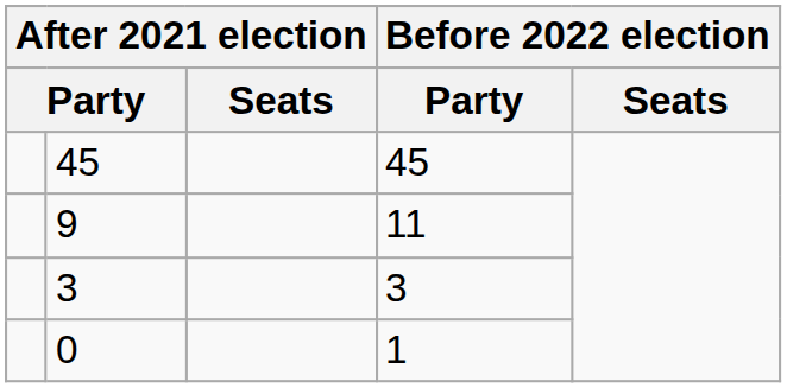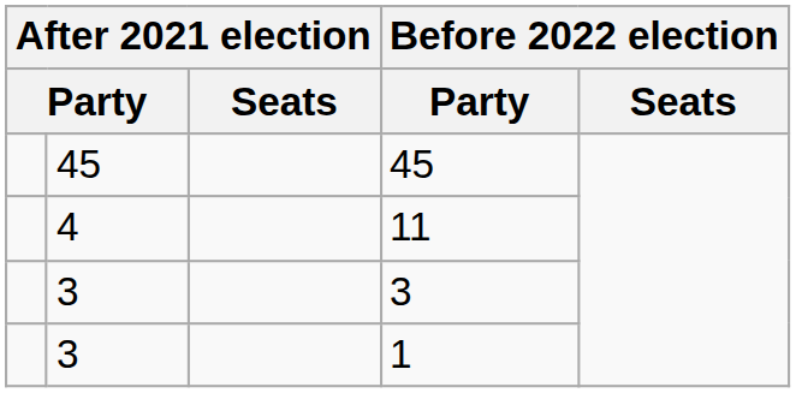11 | column 2: 9 -> 4
1 | column 2: 0 -> 3
